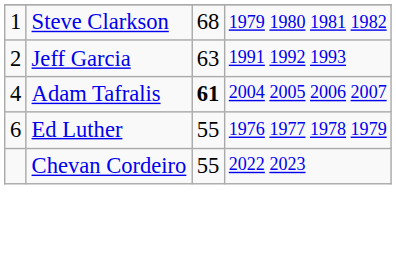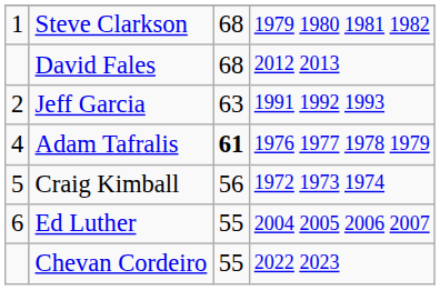+ row: David Fales | 68 | 2012 2013
Adam Tafralis | column 4: 2004 2005 2006 2007 -> 1976 1977 1978 1979
+ row: 5 | Craig Kimball | 56 | 1972 1973 1974
Ed Luther | column 4: 1976 1977 1978 1979 -> 2004 2005 2006 2007
